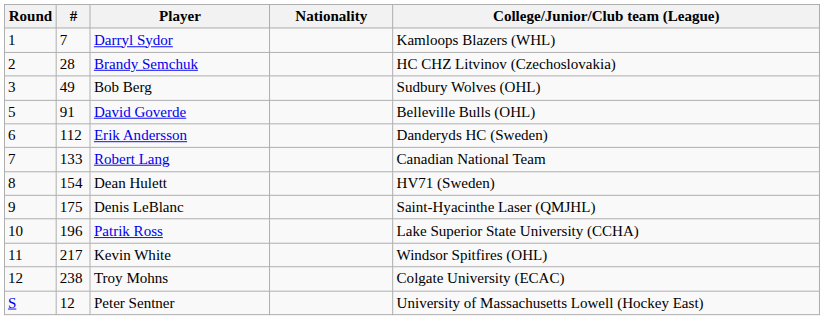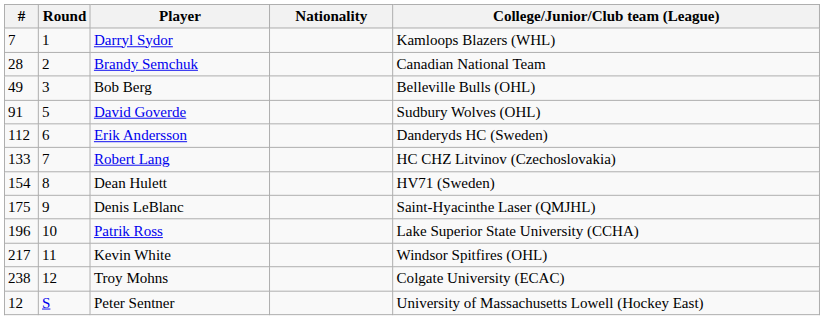columns swapped: Round <-> #
Brandy Semchuk | College/Junior/Club team (League): HC CHZ Litvinov (Czechoslovakia) -> Canadian National Team
Bob Berg | College/Junior/Club team (League): Sudbury Wolves (OHL) -> Belleville Bulls (OHL)
David Goverde | College/Junior/Club team (League): Belleville Bulls (OHL) -> Sudbury Wolves (OHL)
Robert Lang | College/Junior/Club team (League): Canadian National Team -> HC CHZ Litvinov (Czechoslovakia)
